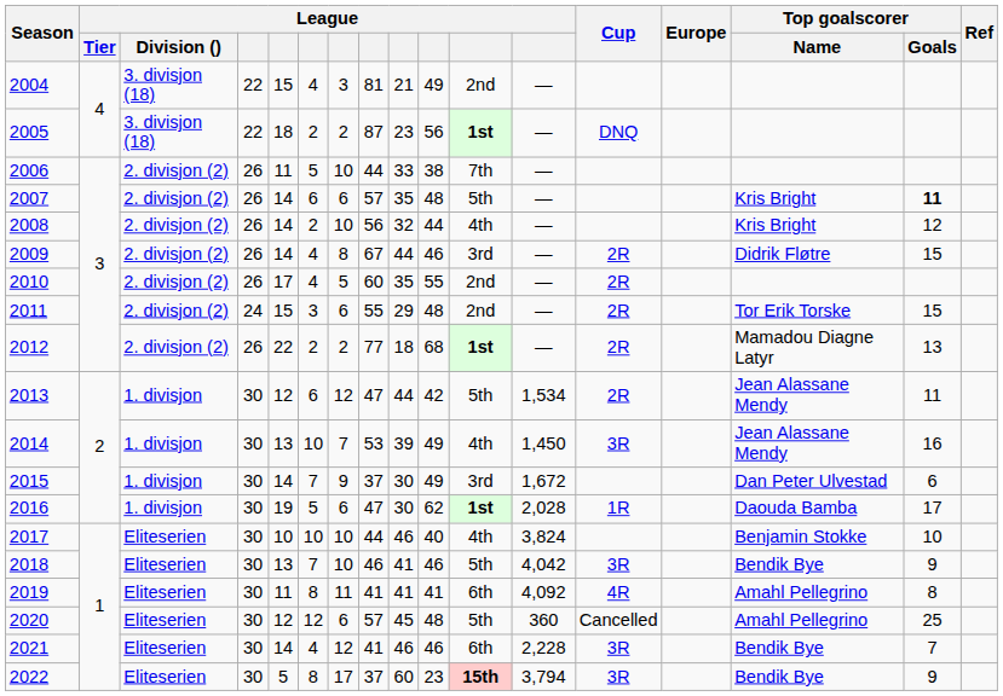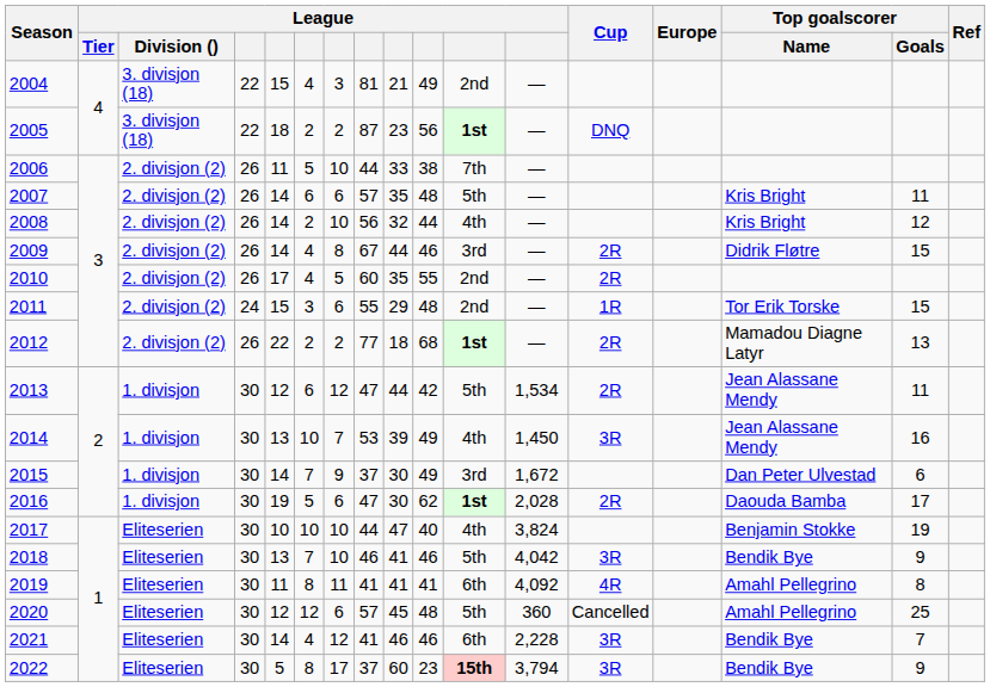2007 | Top goalscorer / Goals: bold -> normal
2011 | Cup: 2R -> 1R
2016 | Cup: 1R -> 2R
2017 | column 9: 46 -> 47
2017 | Top goalscorer / Goals: 10 -> 19
